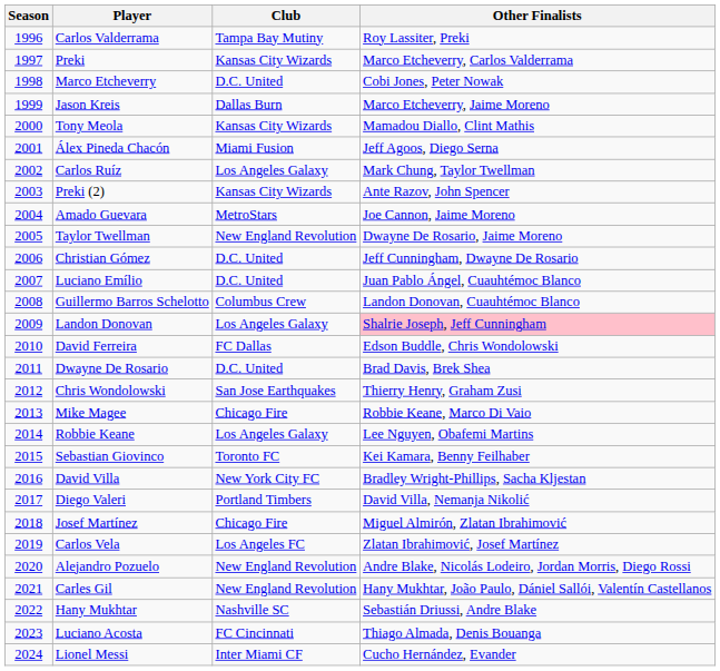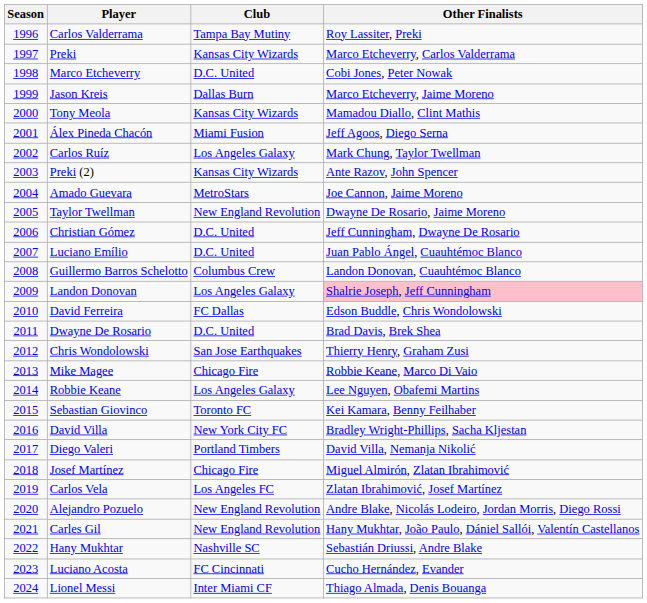Luciano Acosta | Other Finalists: Thiago Almada, Denis Bouanga -> Cucho Hernández, Evander
Lionel Messi | Other Finalists: Cucho Hernández, Evander -> Thiago Almada, Denis Bouanga
